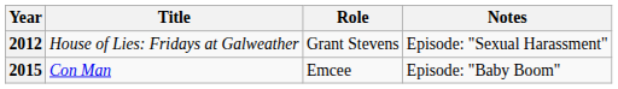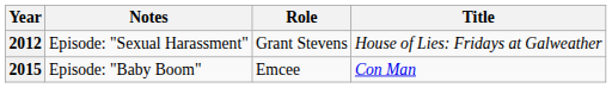columns swapped: Title <-> Notes
